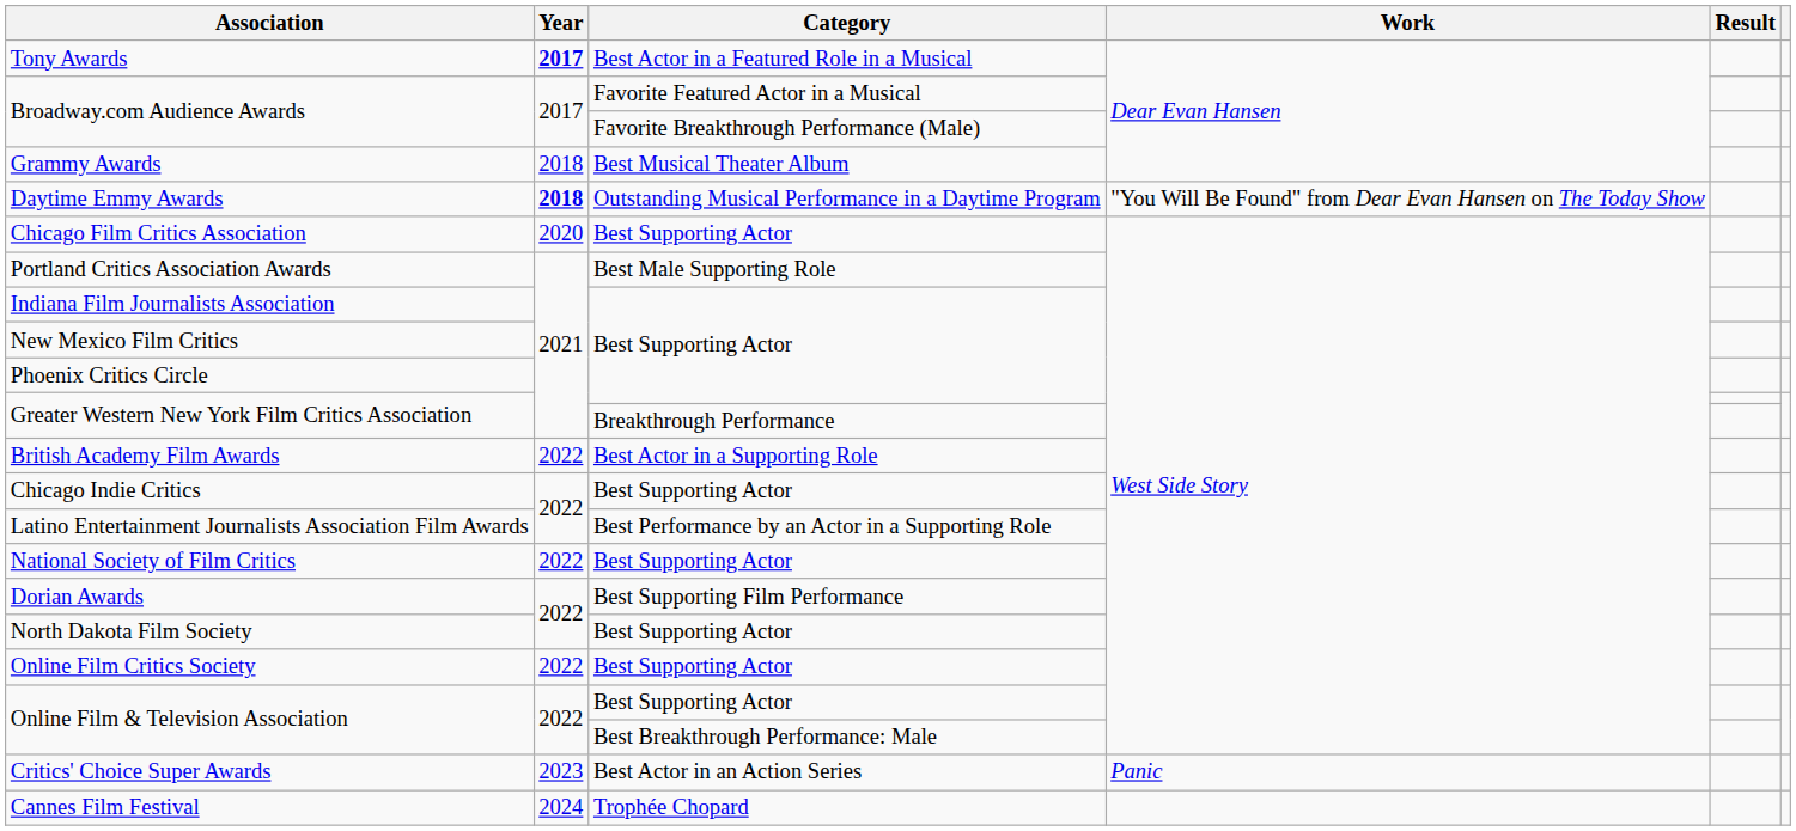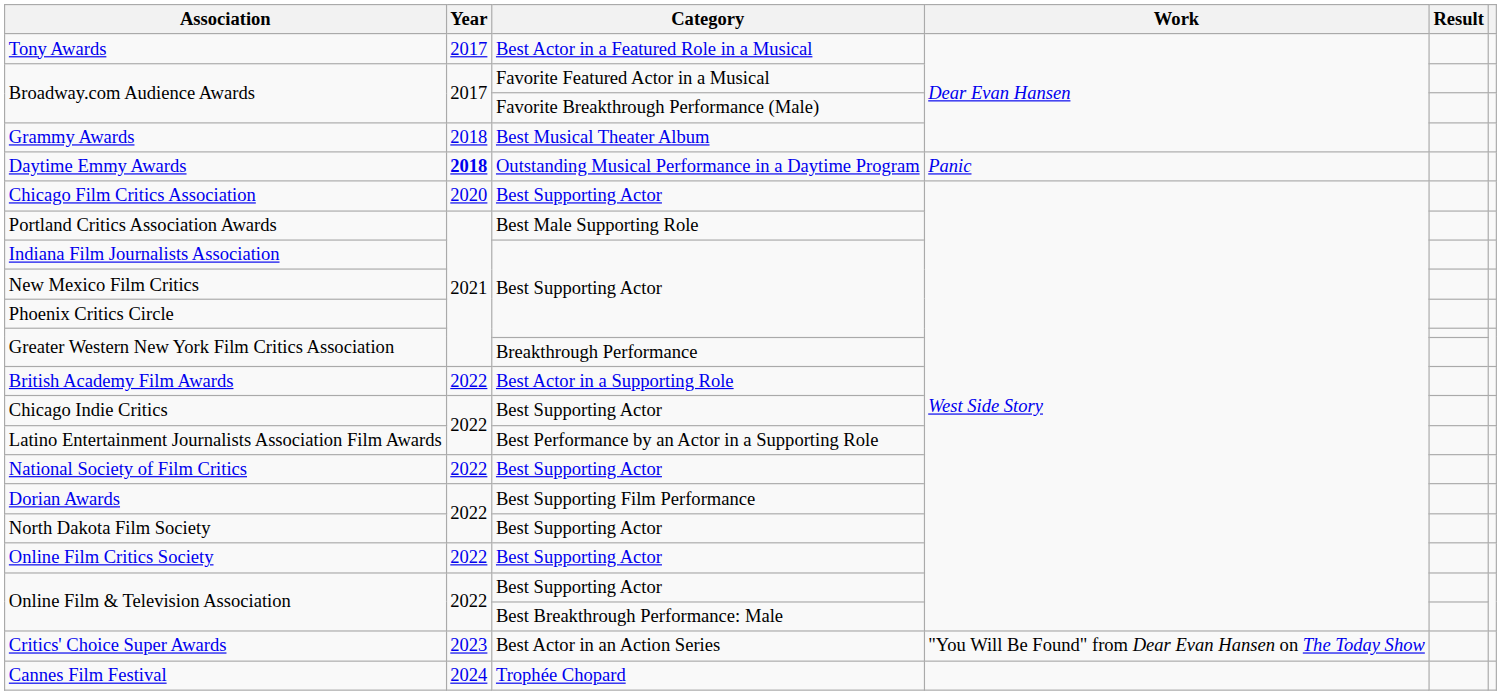Tony Awards | Year: bold -> normal
Daytime Emmy Awards | Work: "You Will Be Found" from Dear Evan Hansen on The Today Show -> Panic
Critics' Choice Super Awards | Work: Panic -> "You Will Be Found" from Dear Evan Hansen on The Today Show
